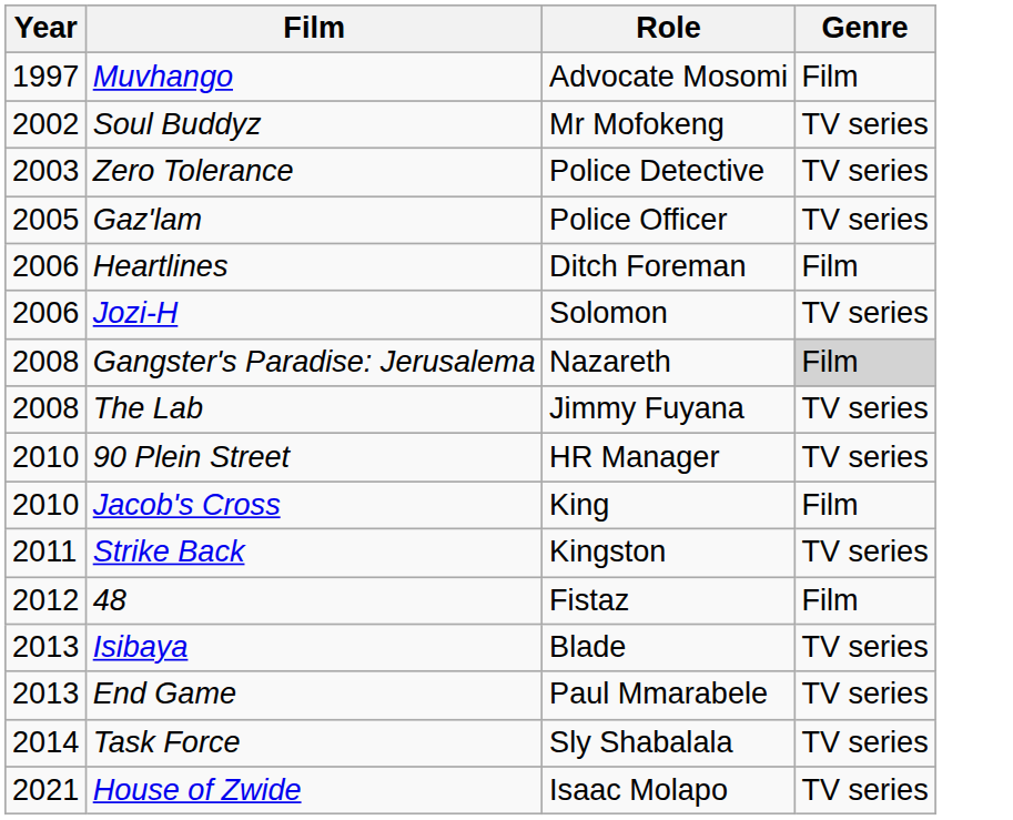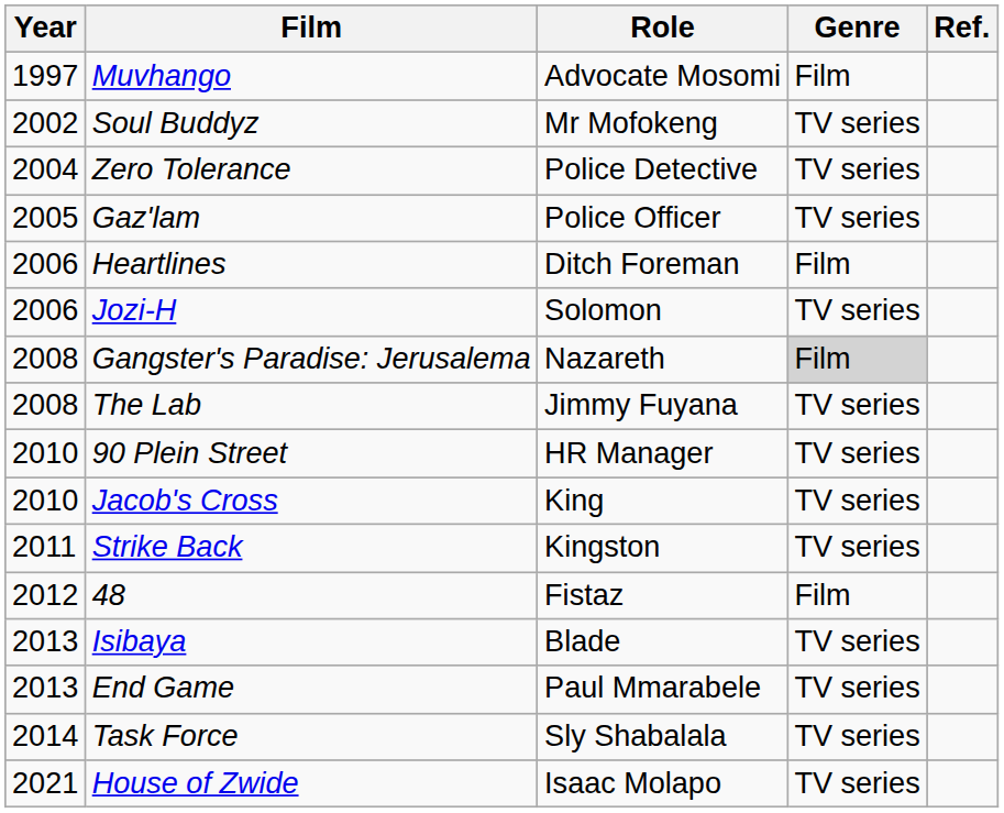+ column: Ref.
Zero Tolerance | Year: 2003 -> 2004
Jacob's Cross | Genre: Film -> TV series
